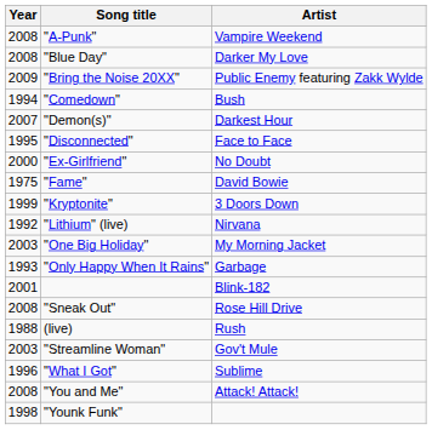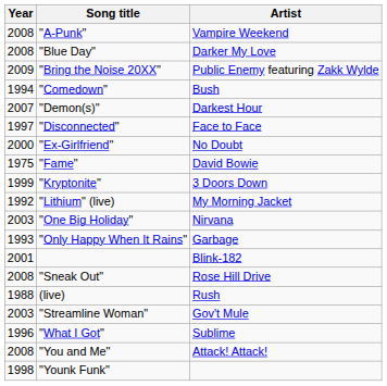"Disconnected" | Year: 1995 -> 1997
"Lithium" (live) | Artist: Nirvana -> My Morning Jacket
"One Big Holiday" | Artist: My Morning Jacket -> Nirvana
